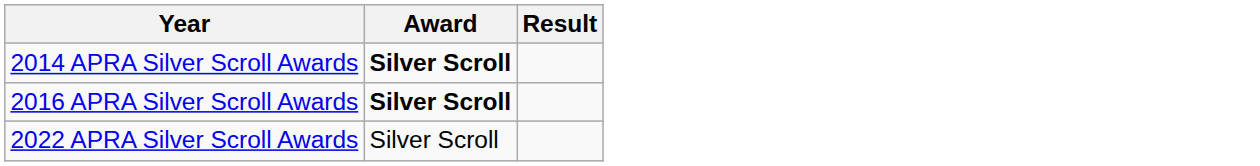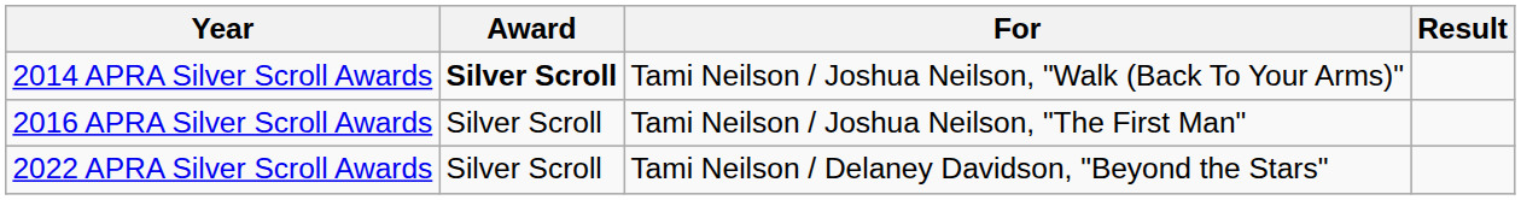+ column: For | Tami Neilson / Joshua Neilson, "Walk (Back To Your Arms)" | Tami Neilson / Joshua Neilson, "The First Man" | Tami Neilson / Delaney Davidson, "Beyond the Stars"
2016 APRA Silver Scroll Awards | Award: bold -> normal
